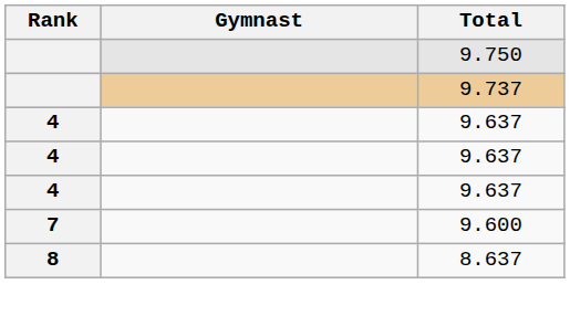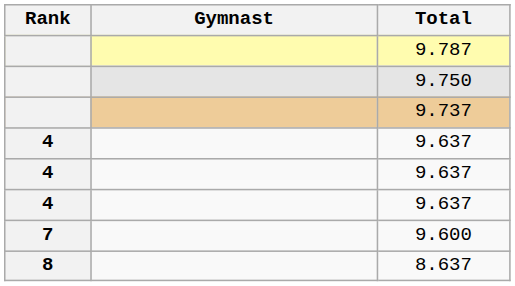+ row: 9.787
